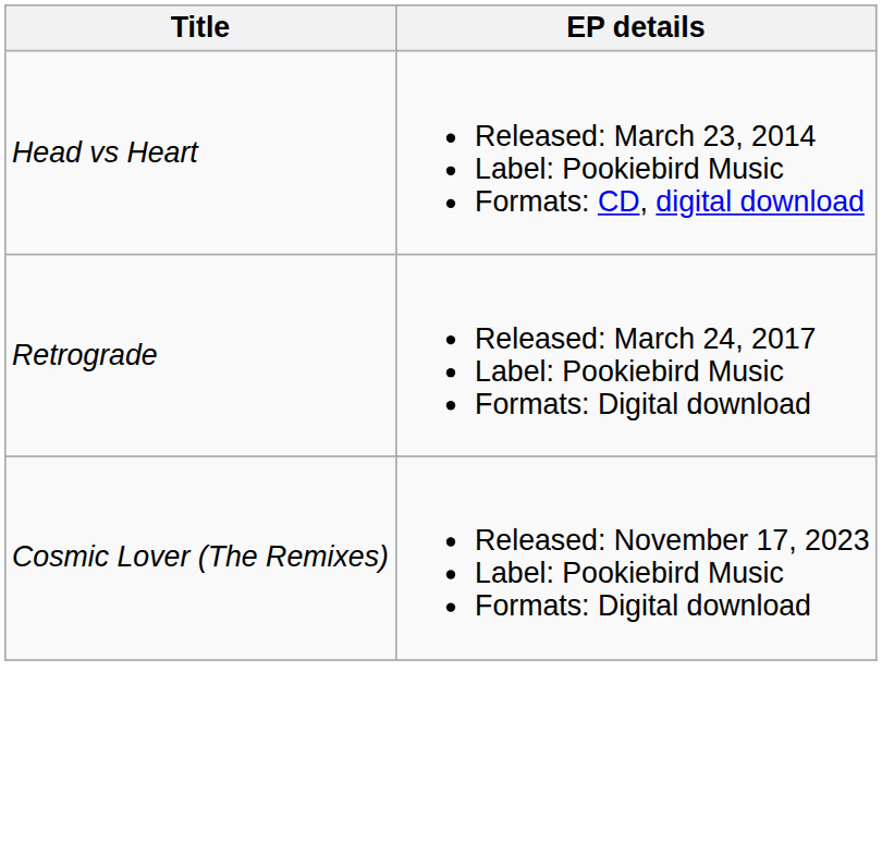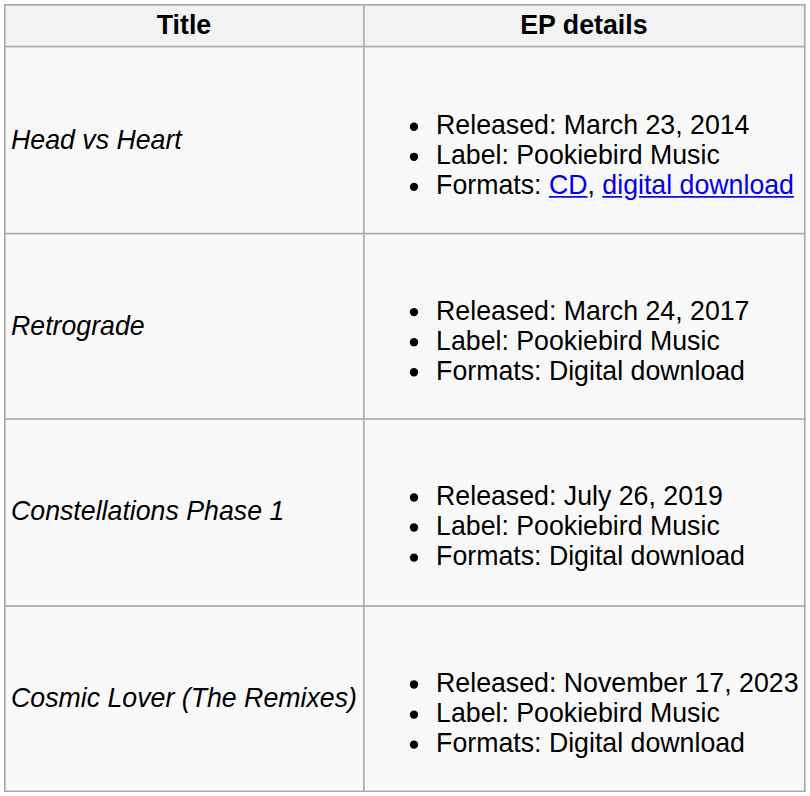+ row: Constellations Phase 1 | Released: July 26, 2019 Label: Pookiebird Music Formats: Digital download
